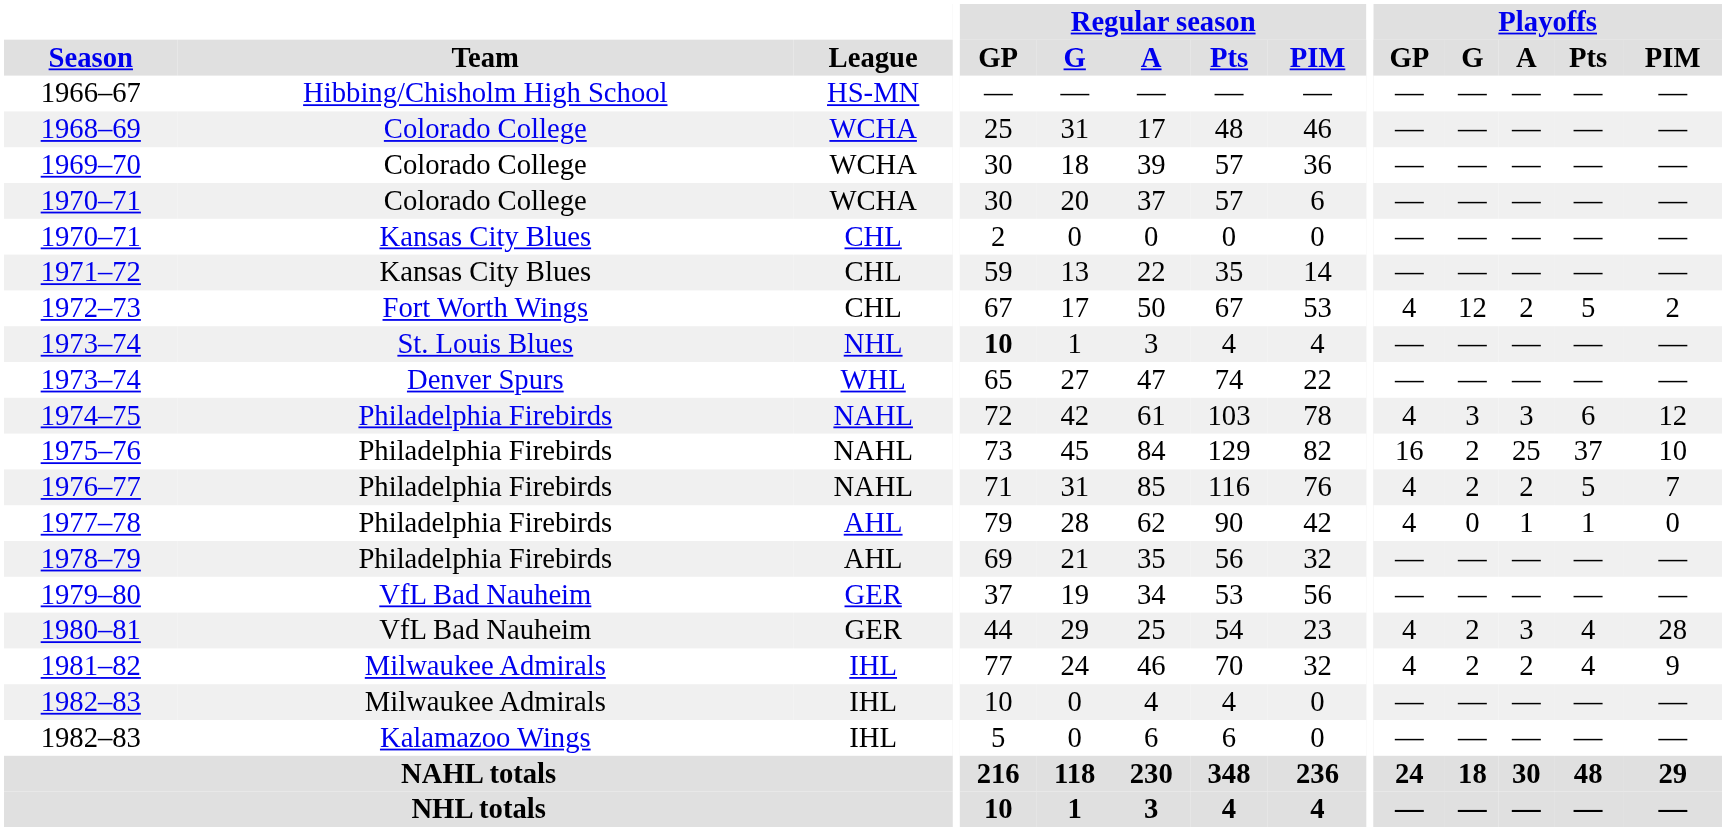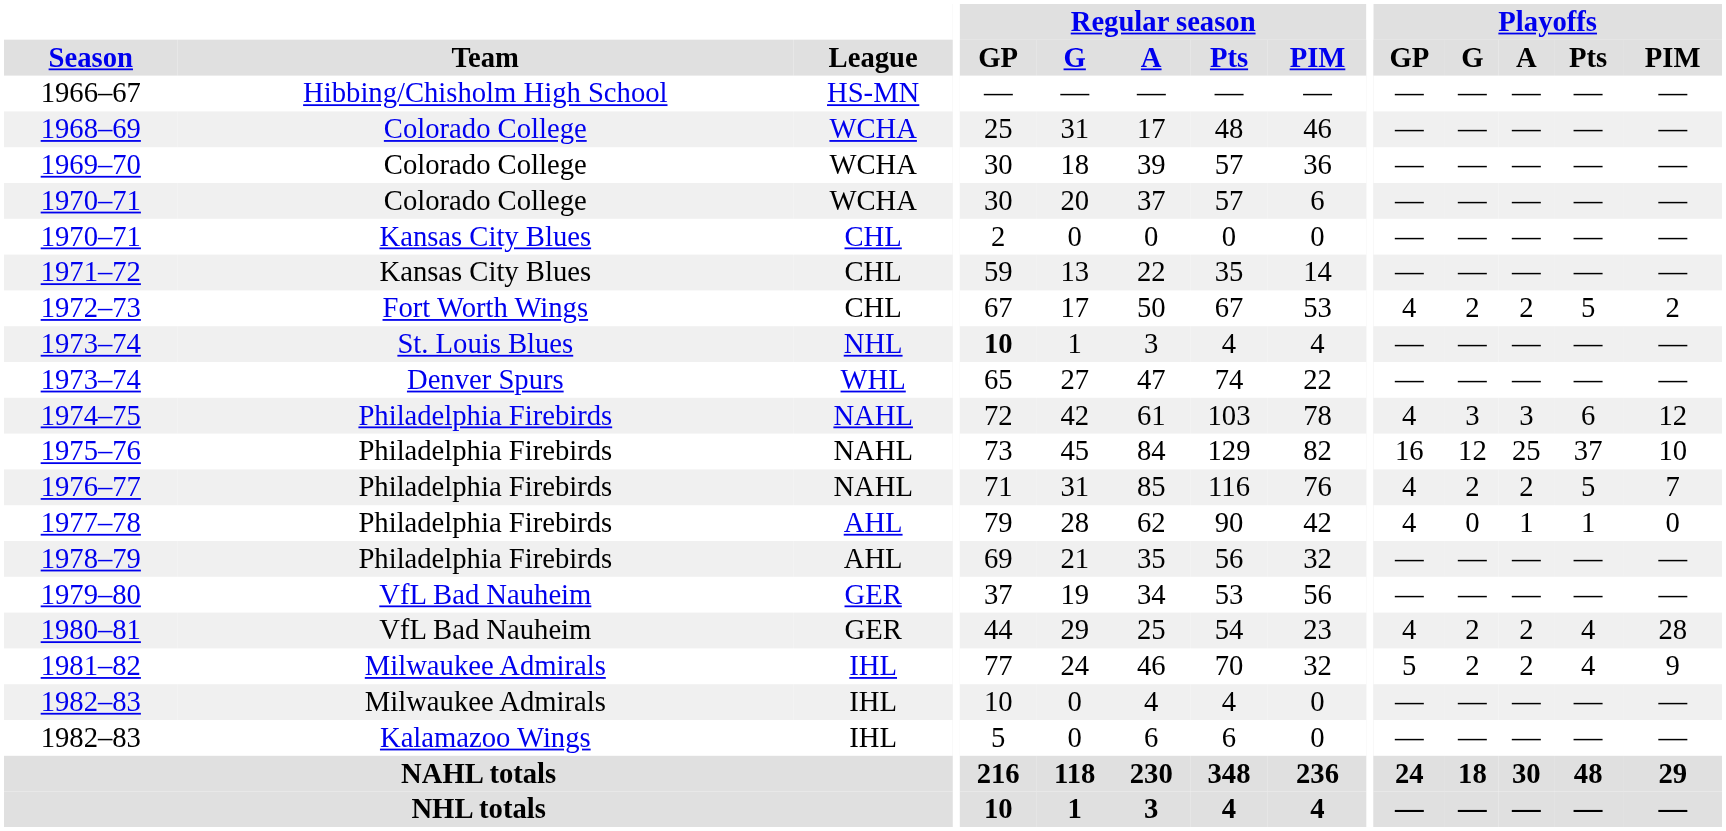1972–73 | Playoffs / G: 12 -> 2
1975–76 | Playoffs / G: 2 -> 12
1980–81 | Playoffs / A: 3 -> 2
1981–82 | Playoffs / GP: 4 -> 5
